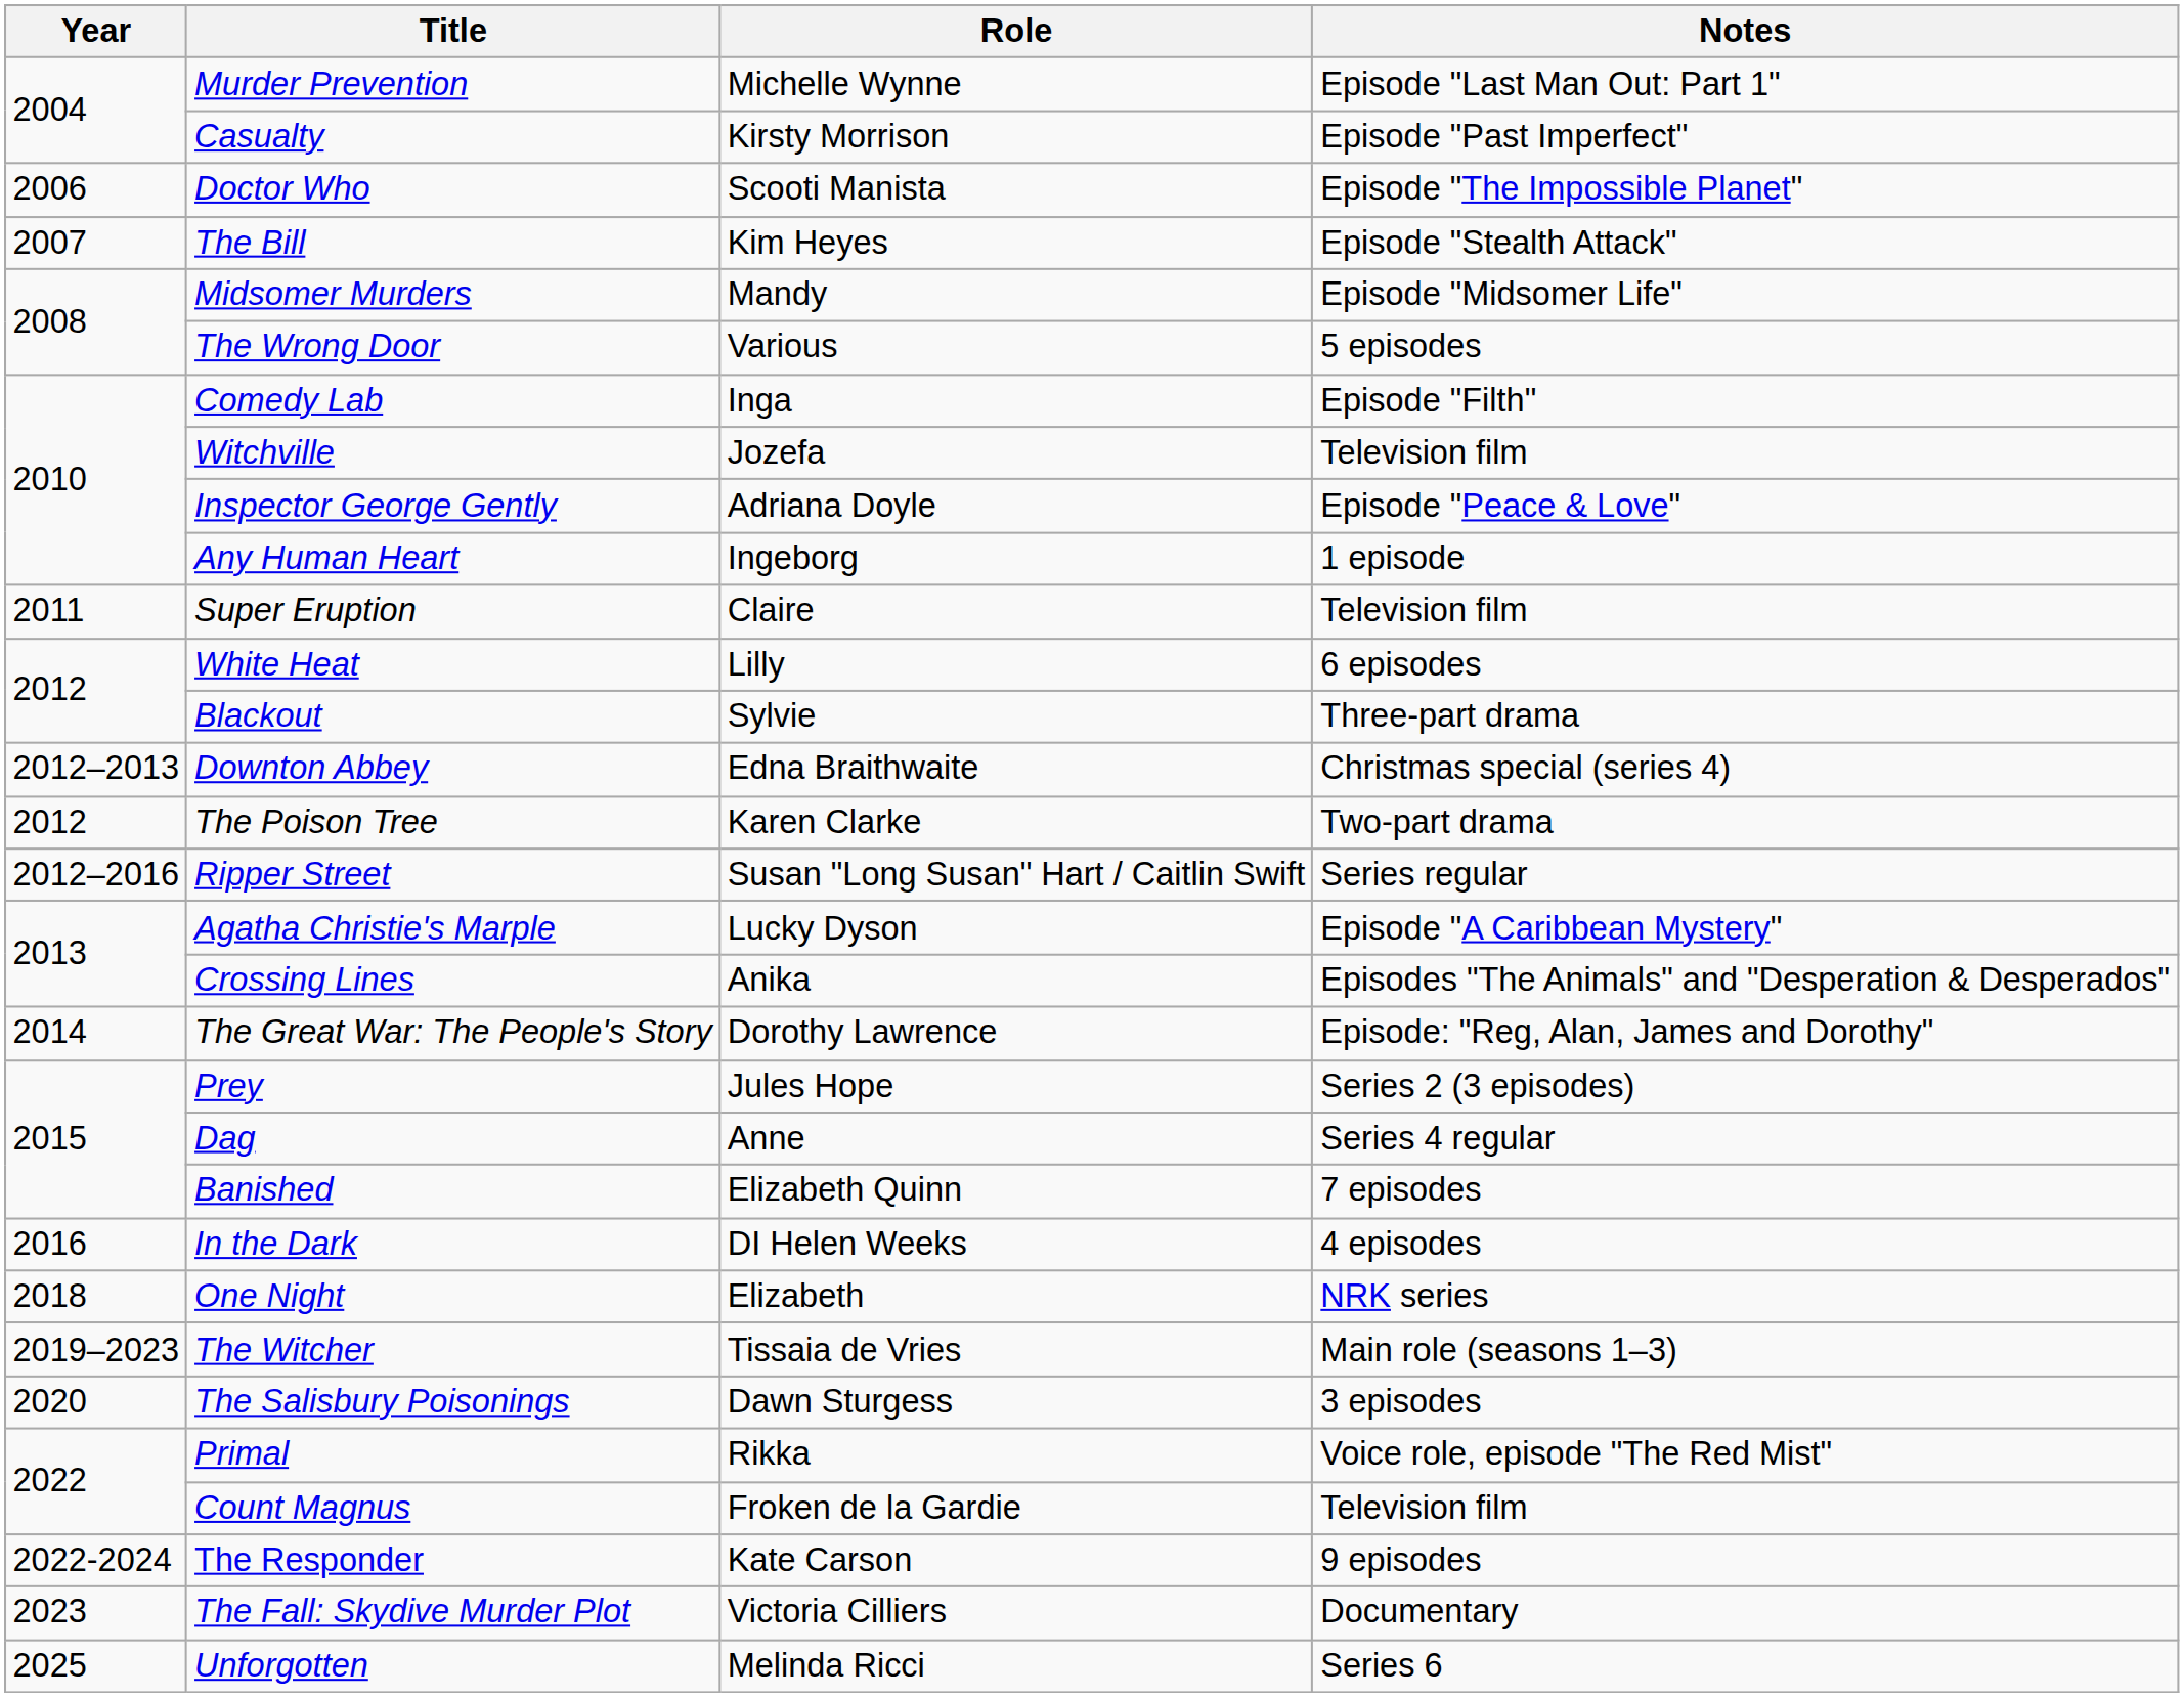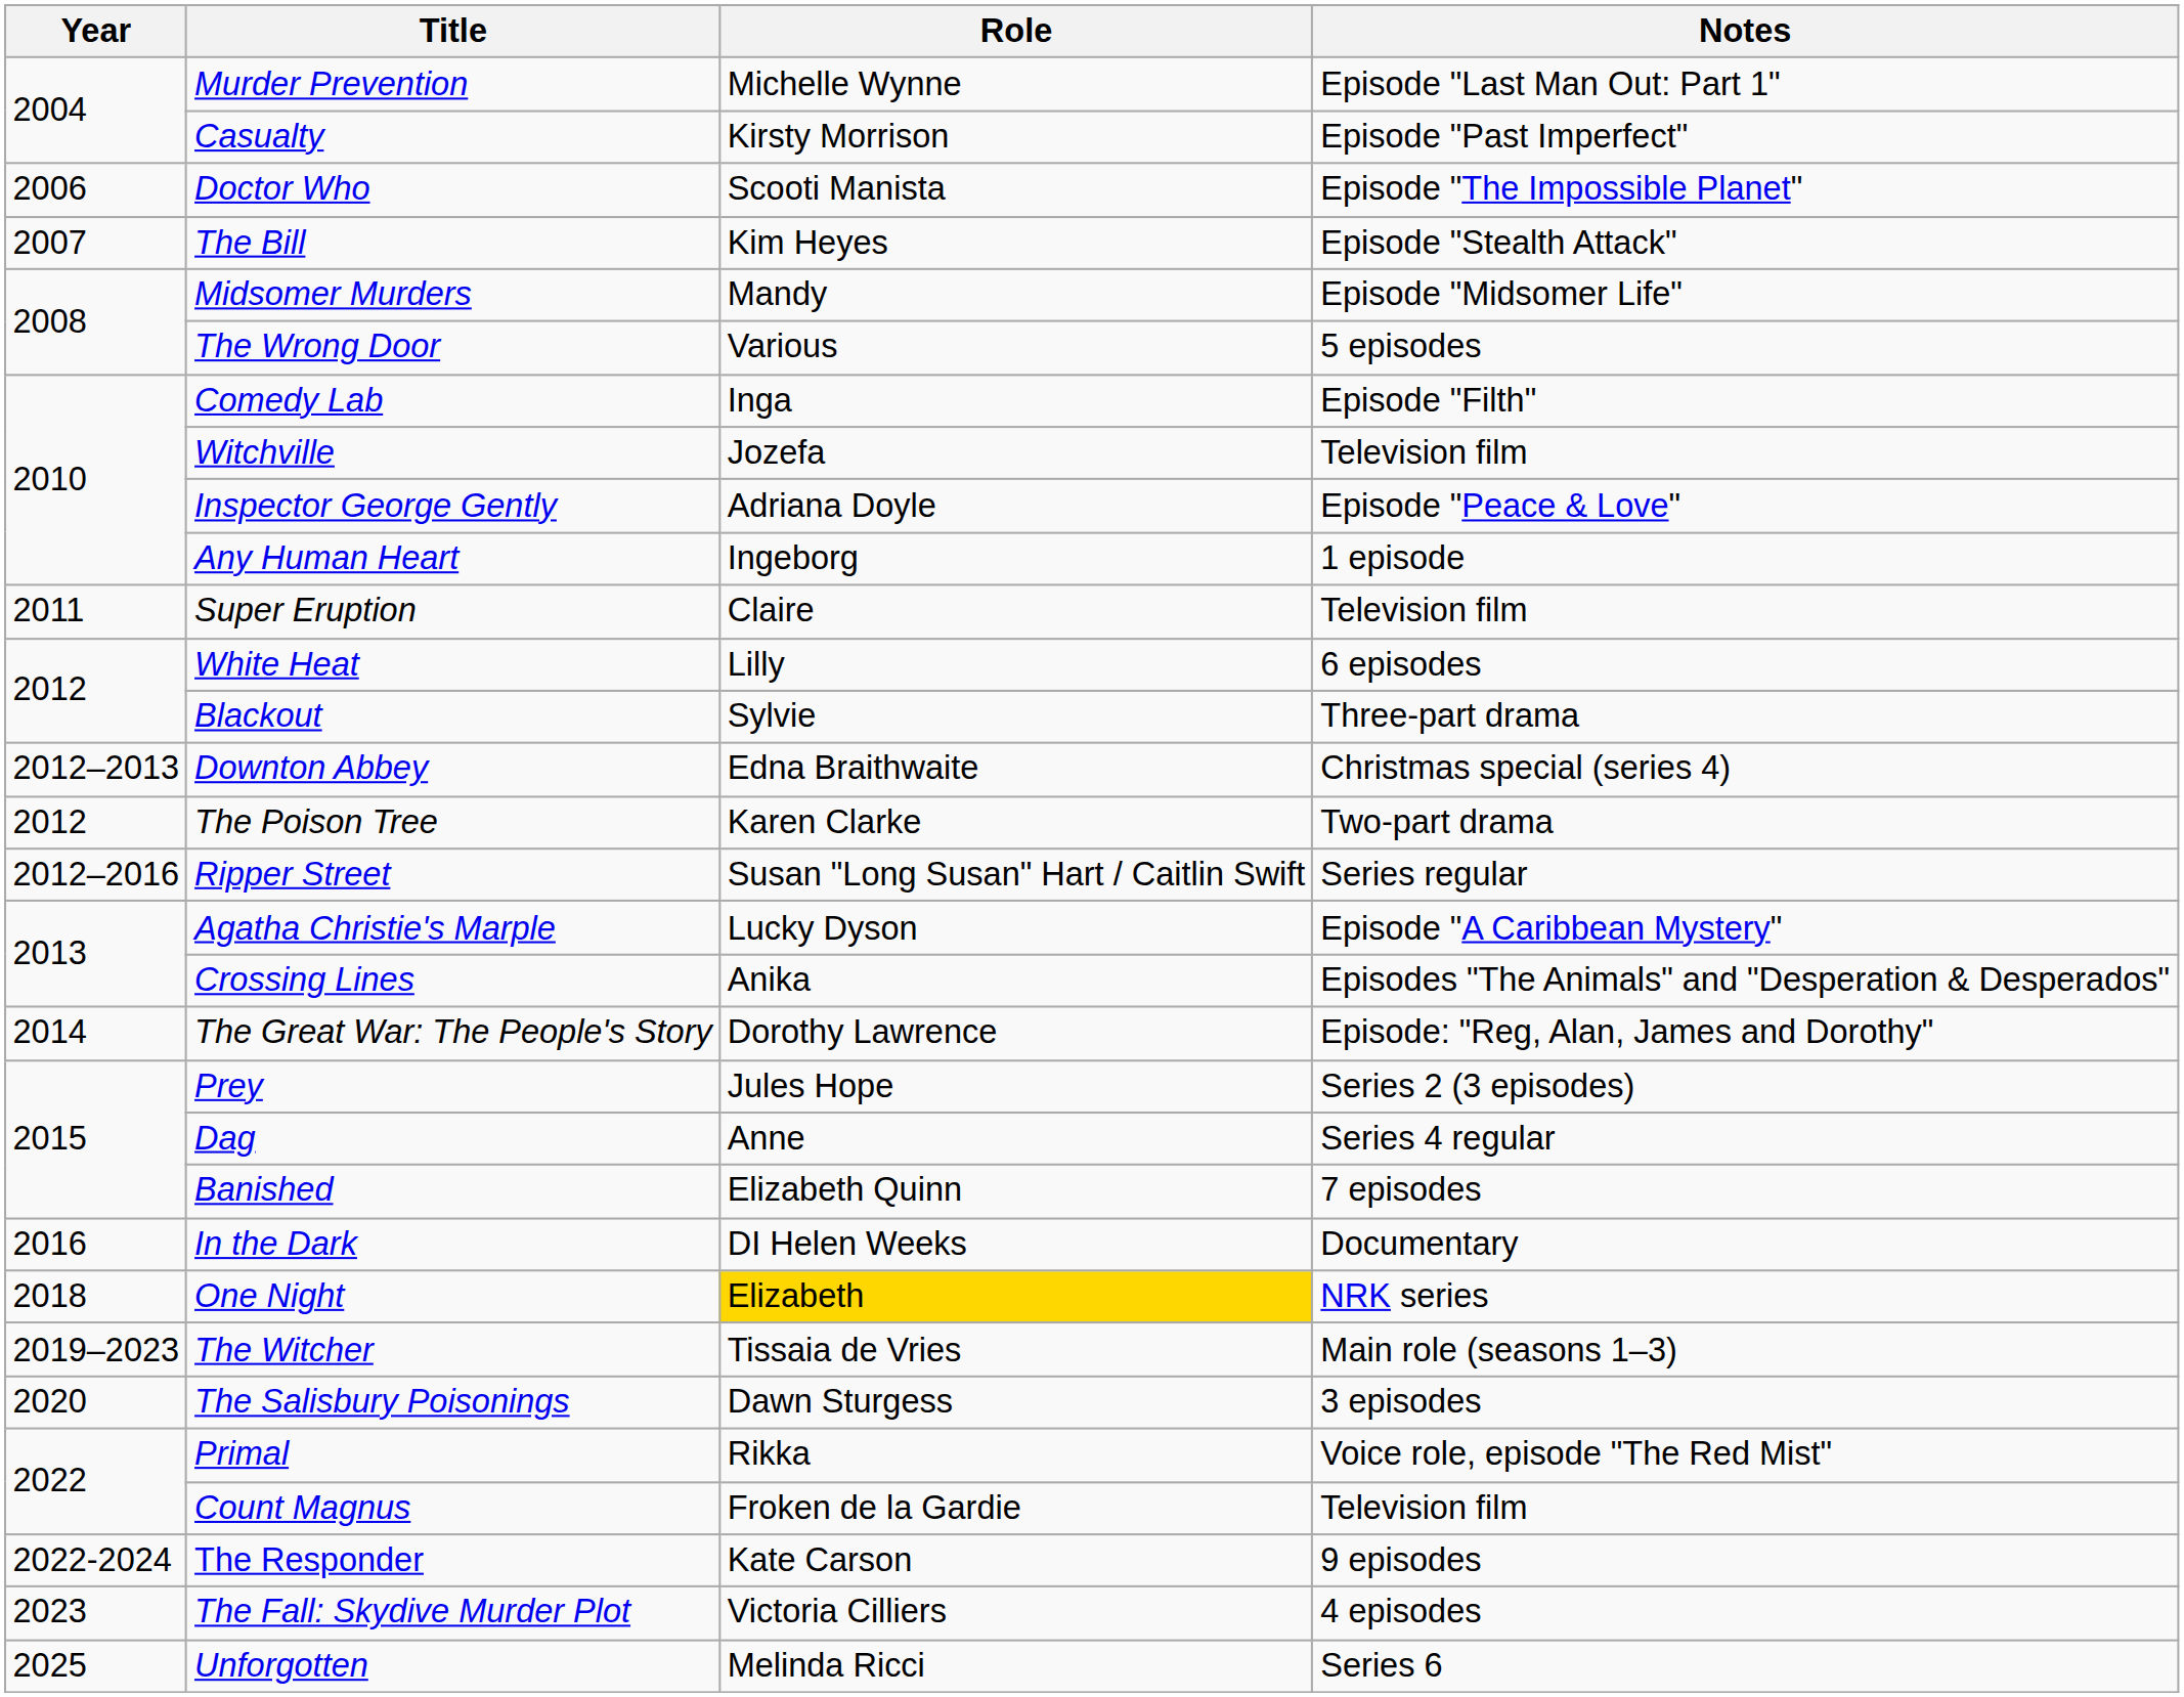In the Dark | Notes: 4 episodes -> Documentary
One Night | Role: no background -> gold background
The Fall: Skydive Murder Plot | Notes: Documentary -> 4 episodes
